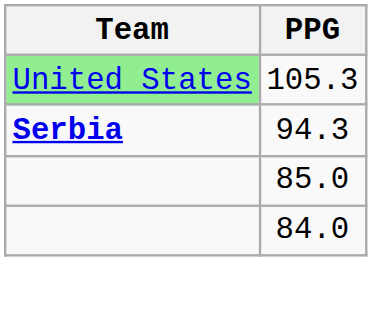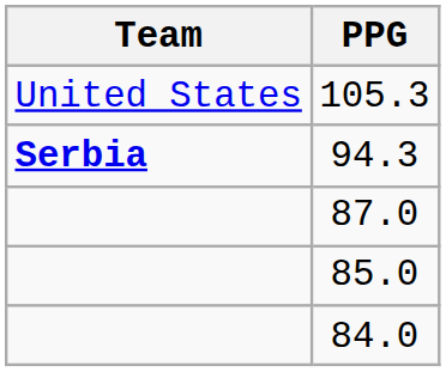105.3 | Team: lightgreen background -> no background
+ row: 87.0
